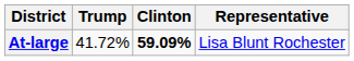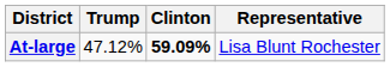At-large | Trump: 41.72% -> 47.12%
